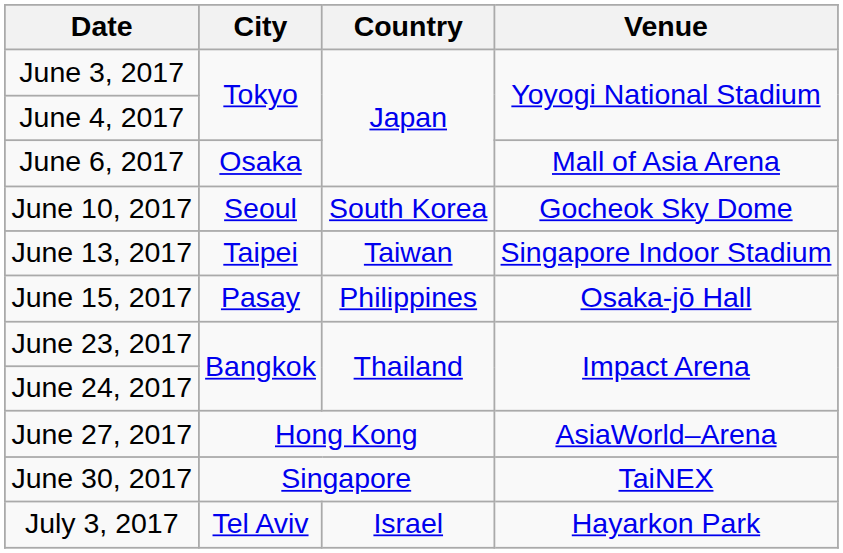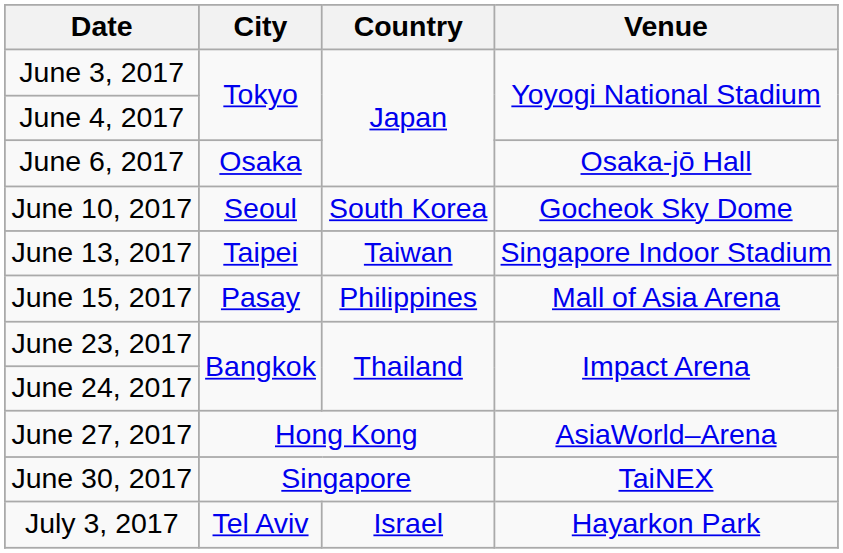June 6, 2017 | Venue: Mall of Asia Arena -> Osaka-jō Hall
June 15, 2017 | Venue: Osaka-jō Hall -> Mall of Asia Arena
